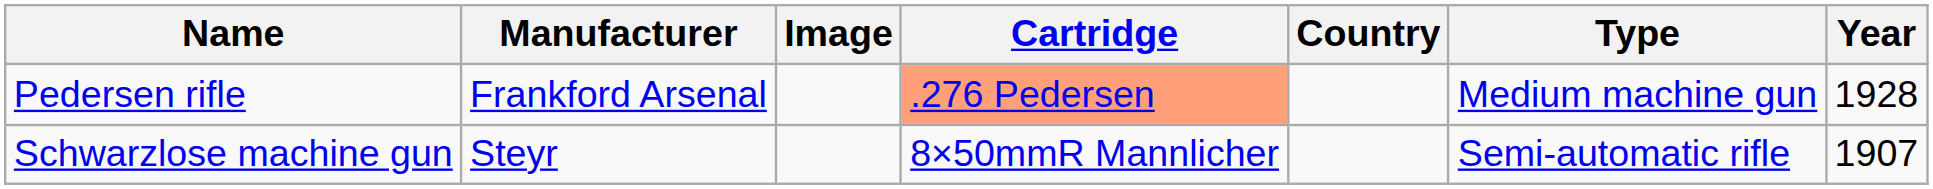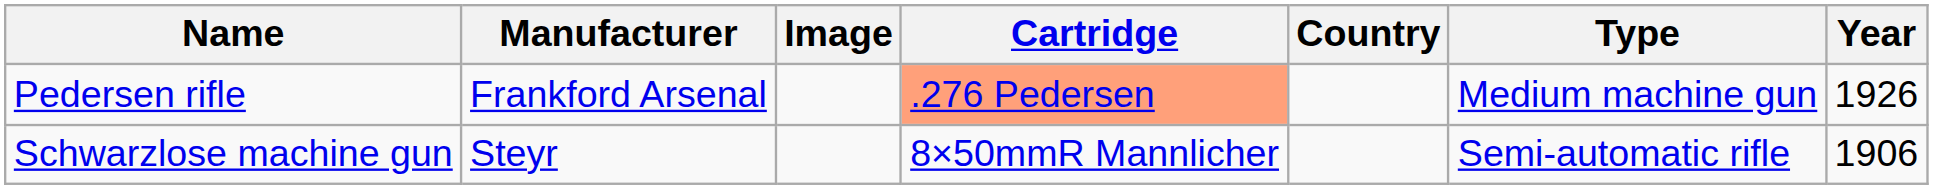Pedersen rifle | Year: 1928 -> 1926
Schwarzlose machine gun | Year: 1907 -> 1906
